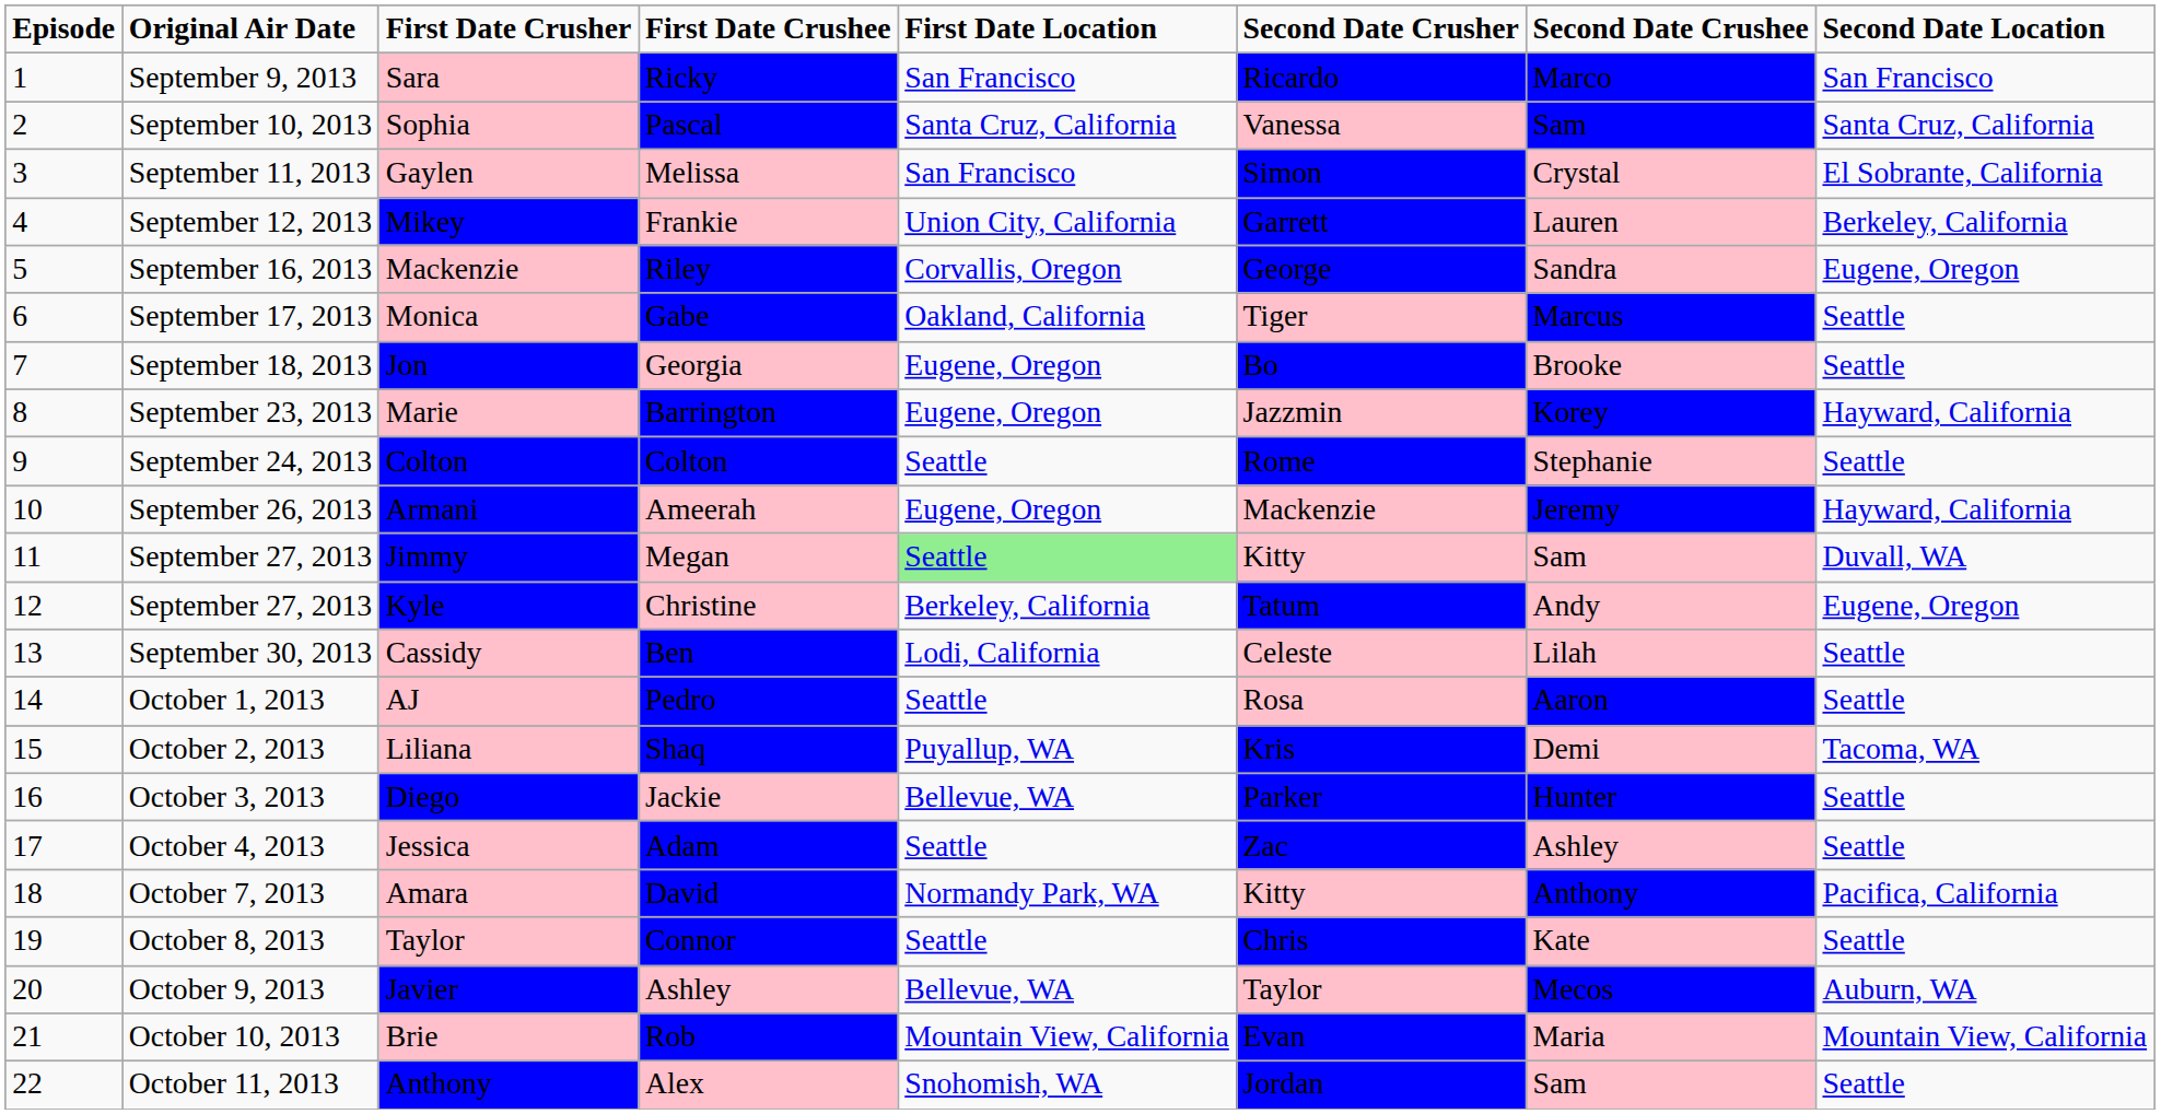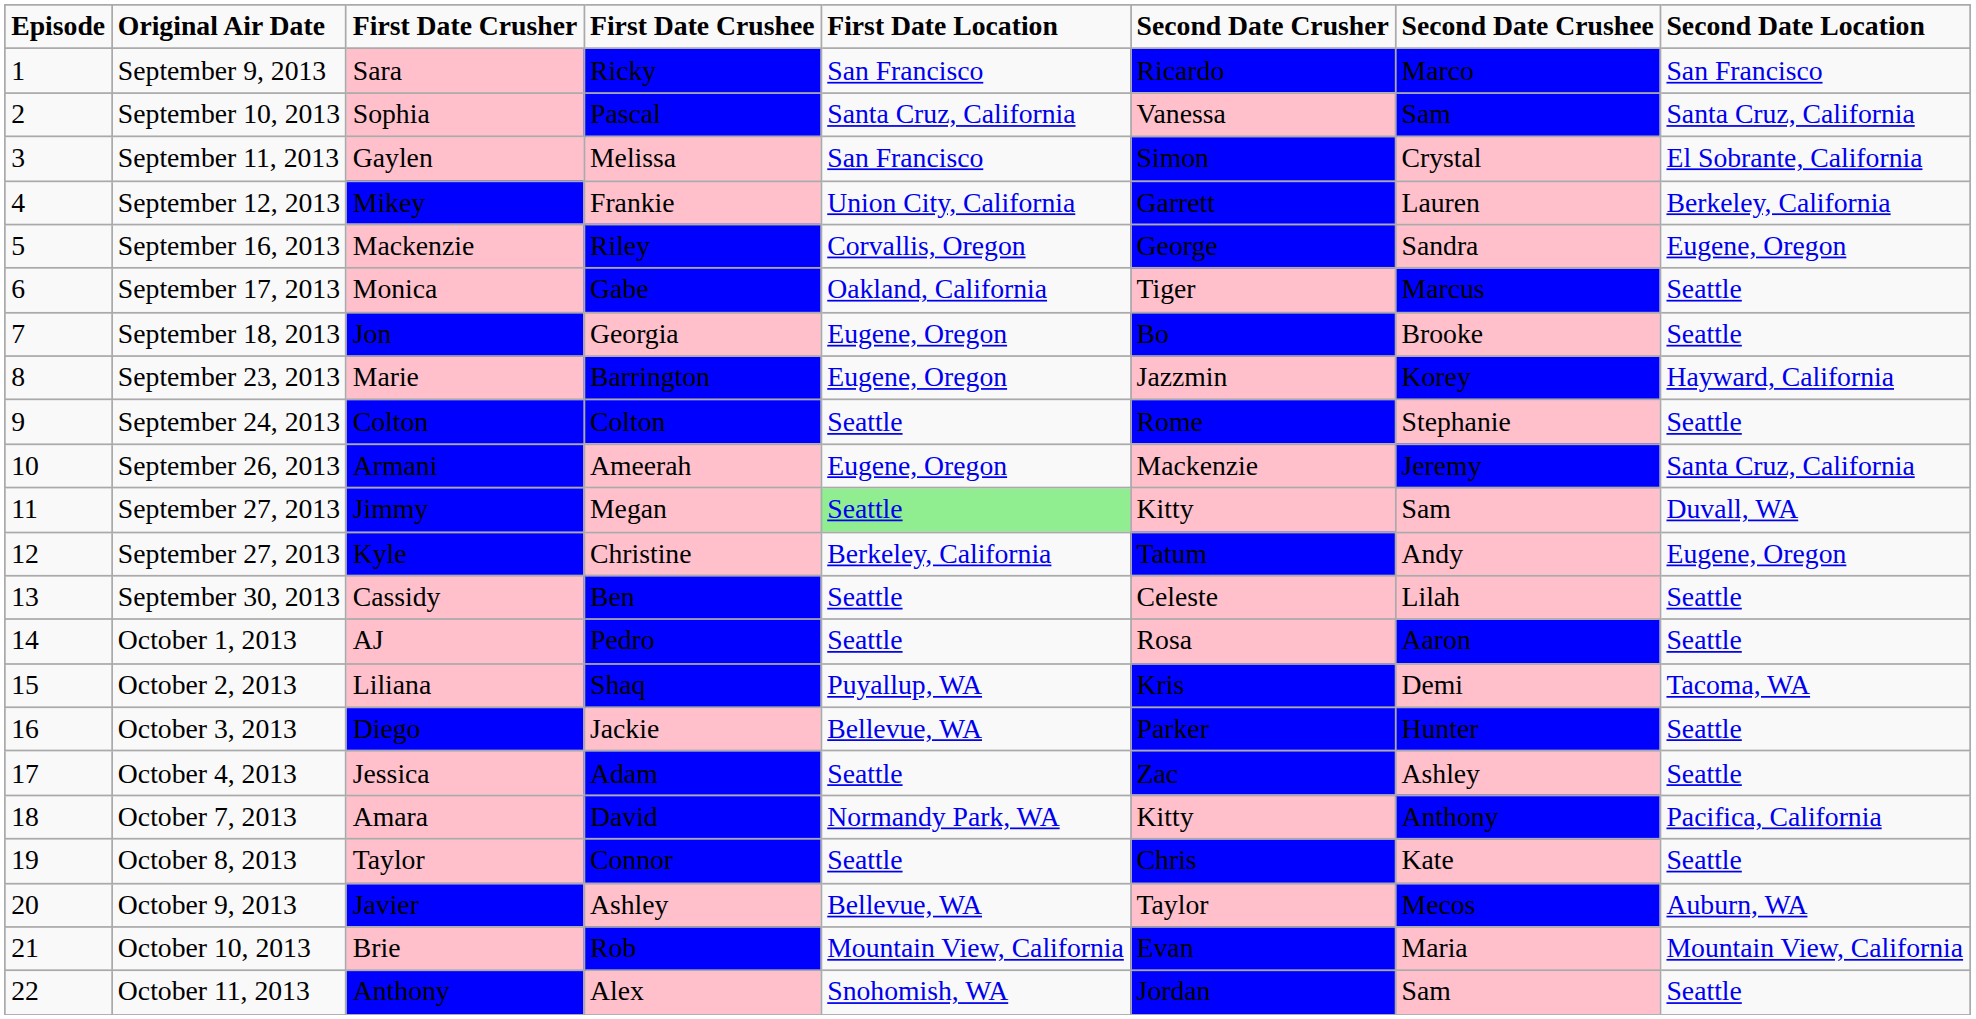Armani | Second Date Location: Hayward, California -> Santa Cruz, California
Cassidy | First Date Location: Lodi, California -> Seattle
